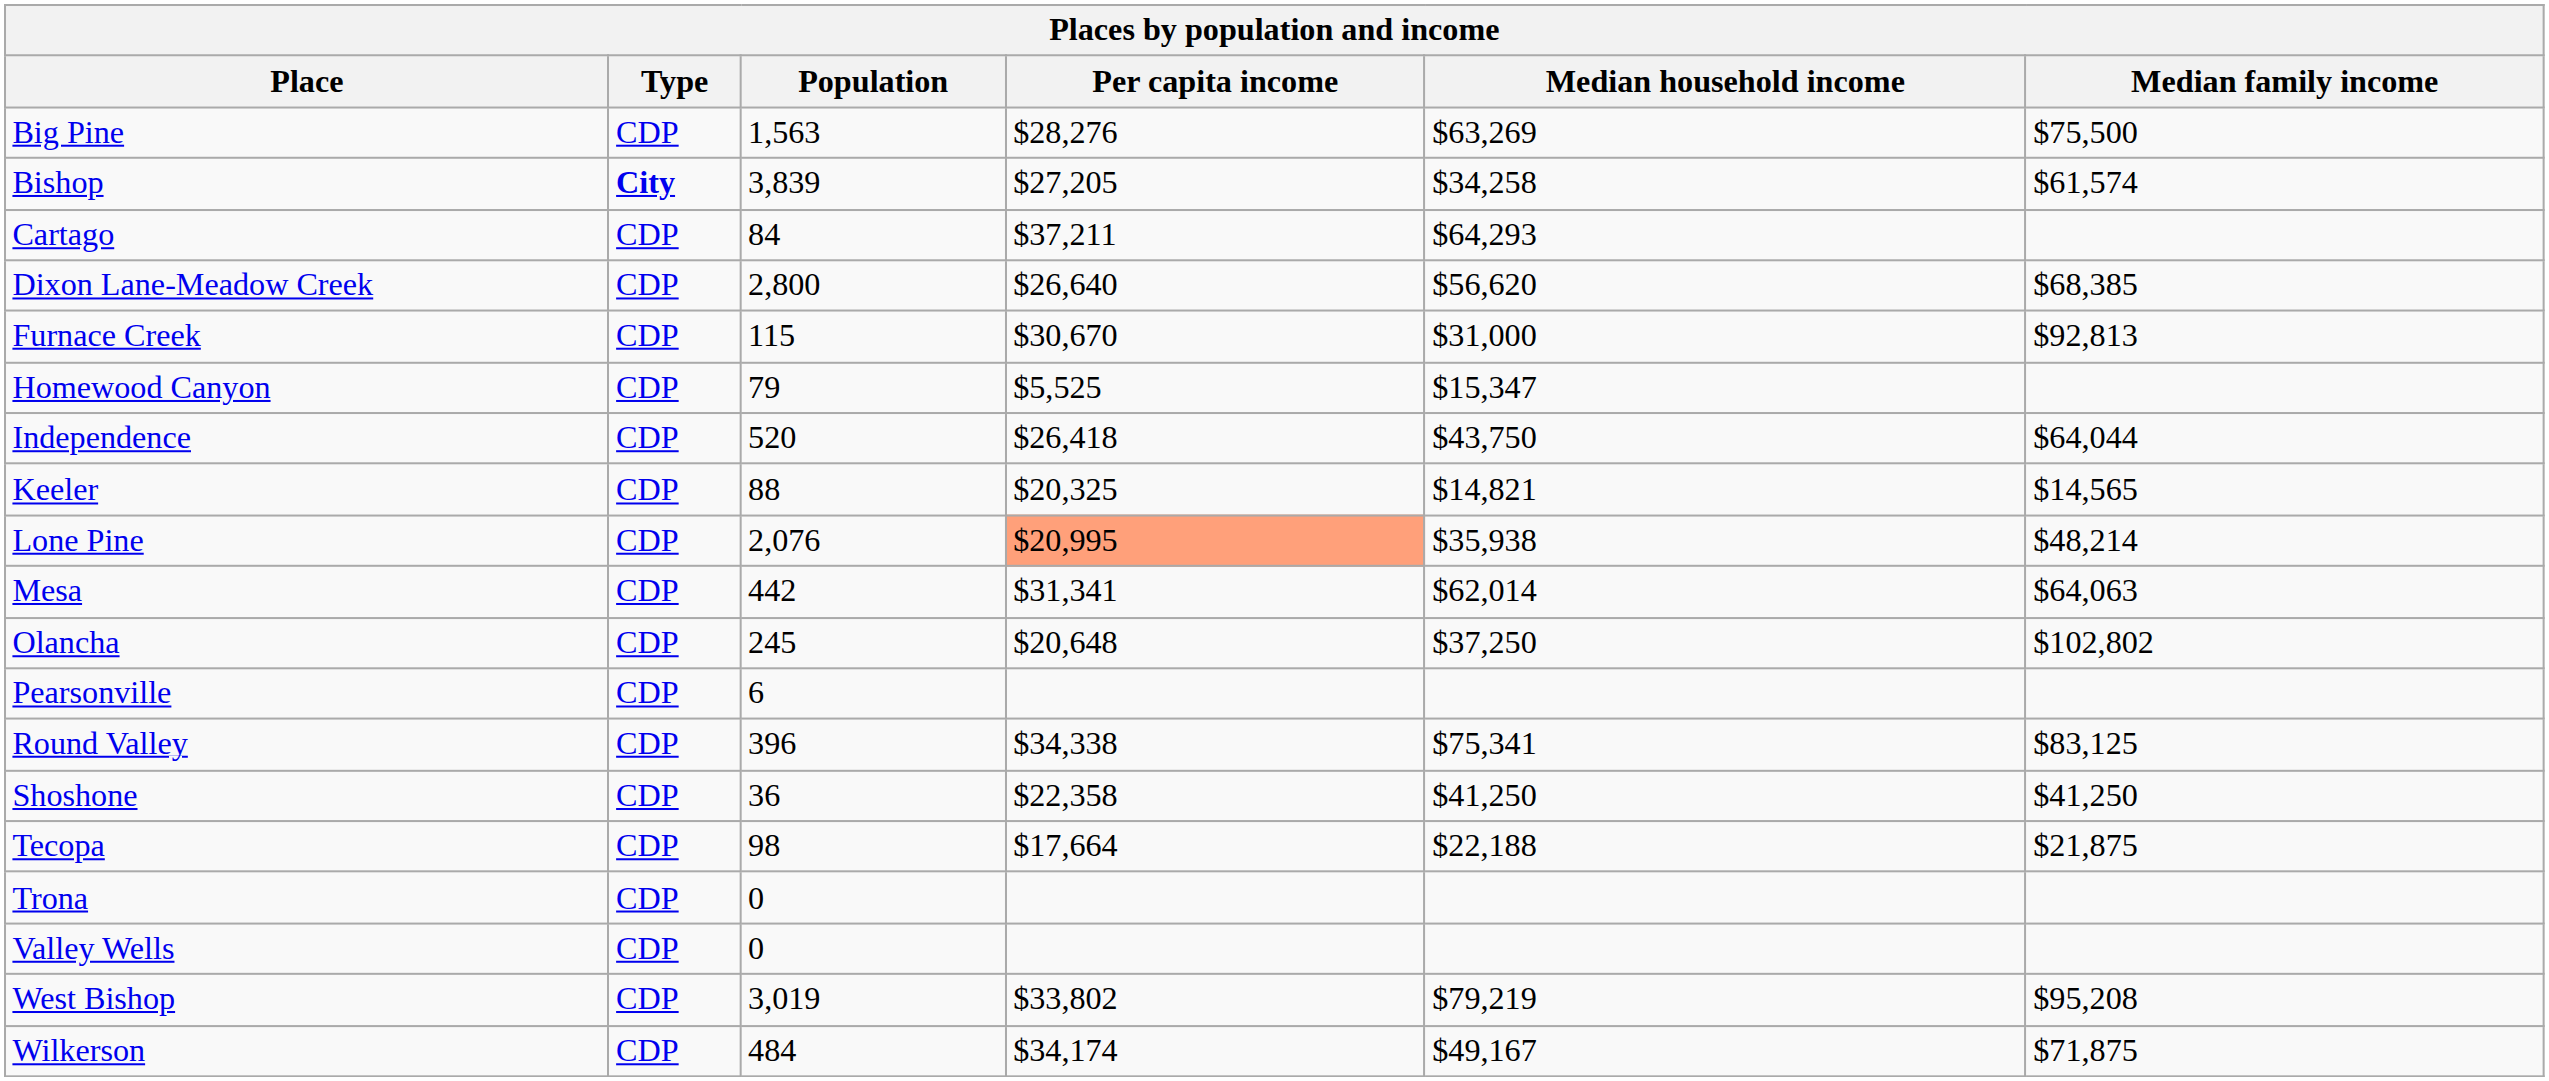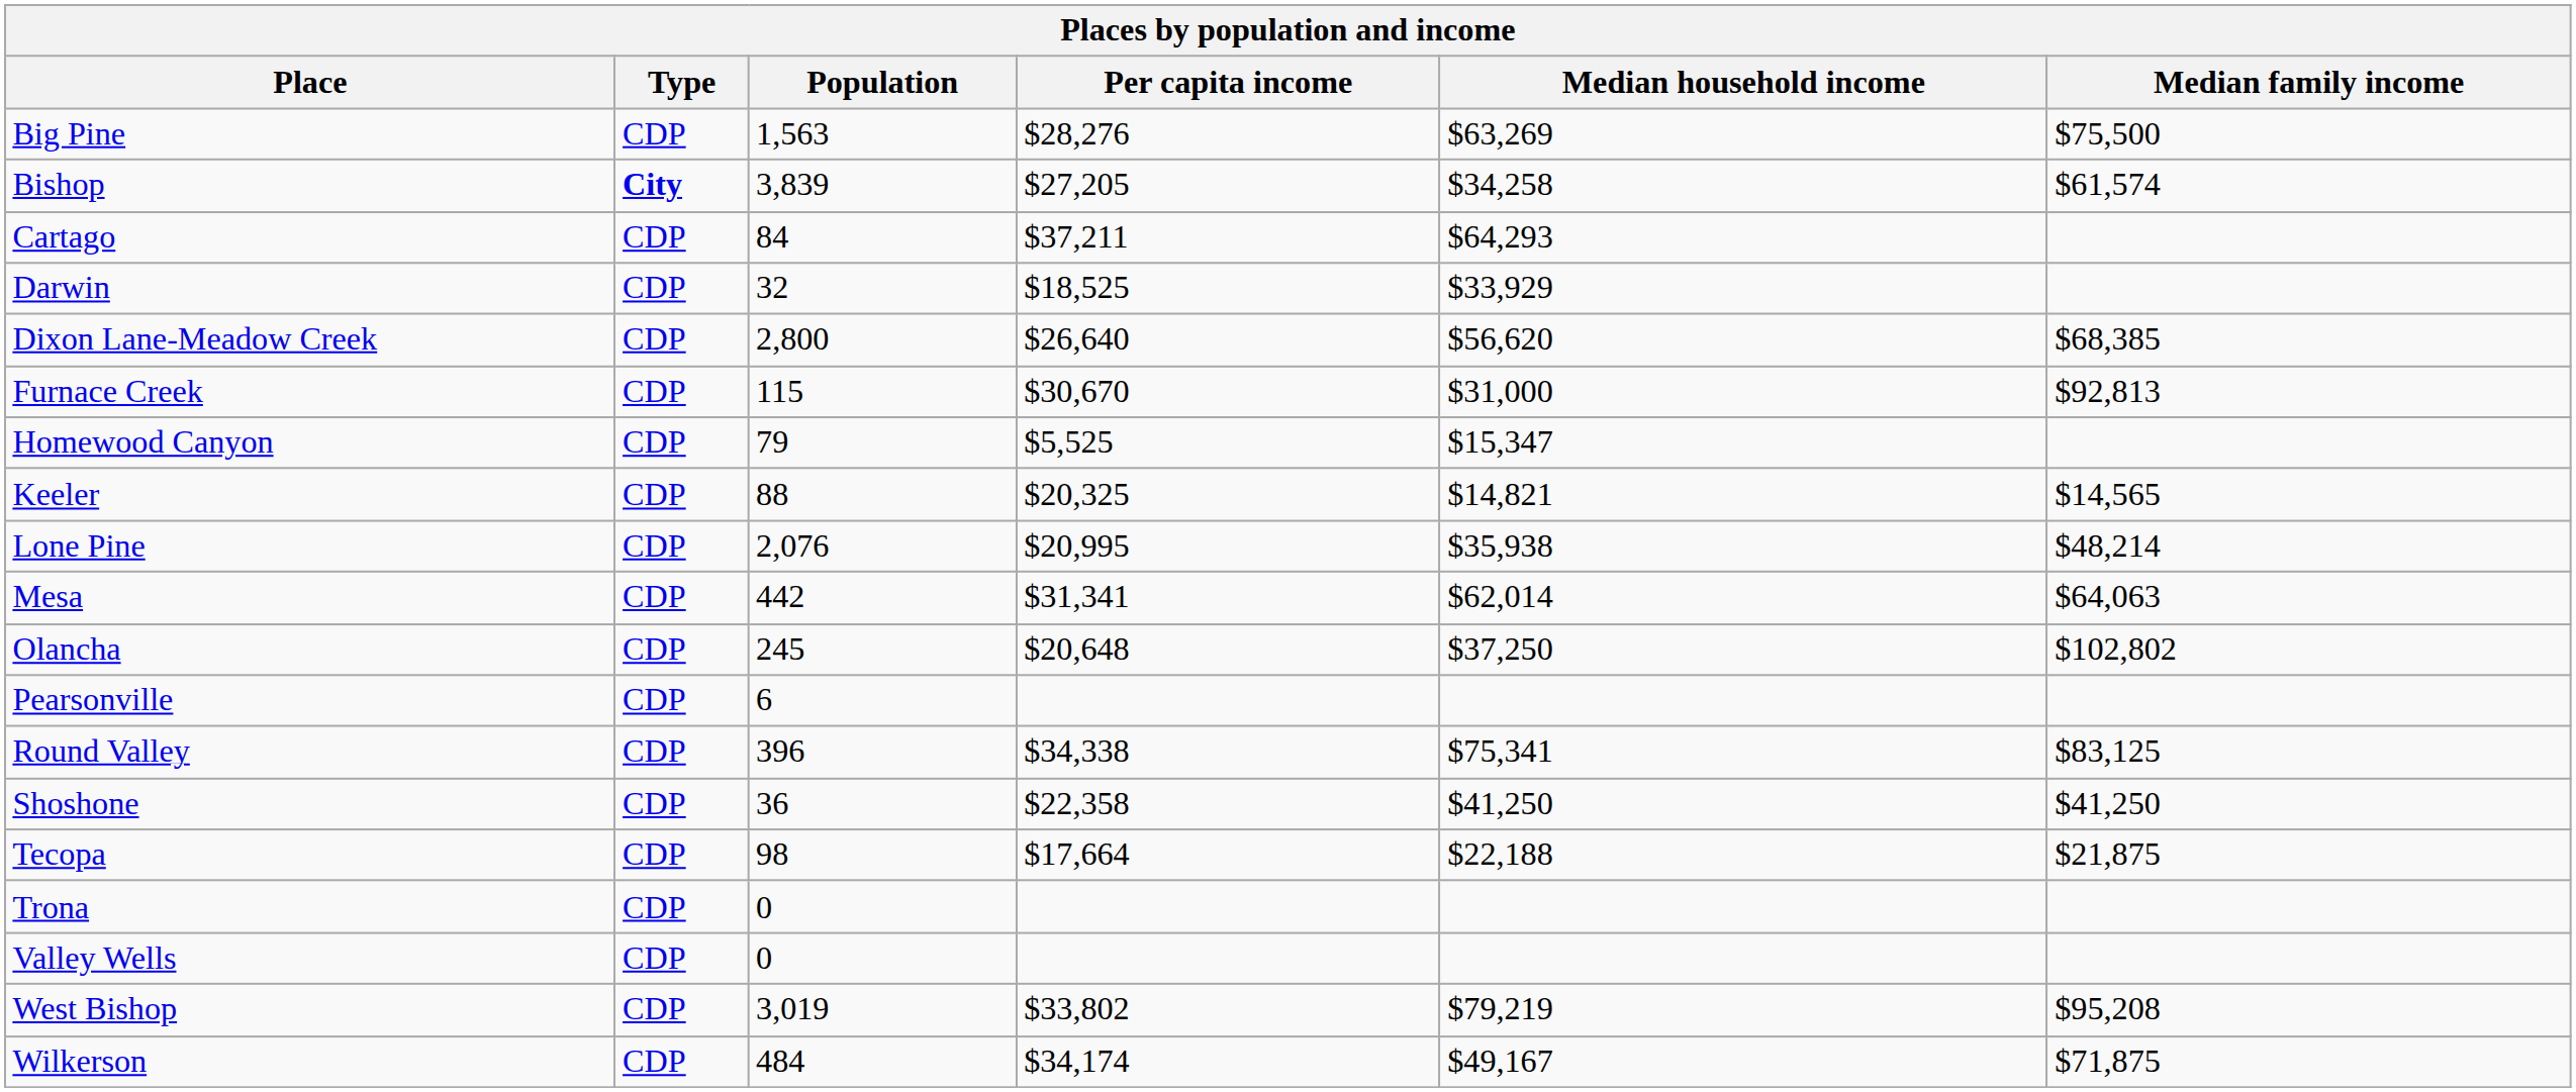+ row: Darwin | CDP | 32 | $18,525 | $33,929
- row: Independence | CDP | 520 | $26,418 | $43,750 | $64,044
Lone Pine | Per capita income: lightsalmon background -> no background
